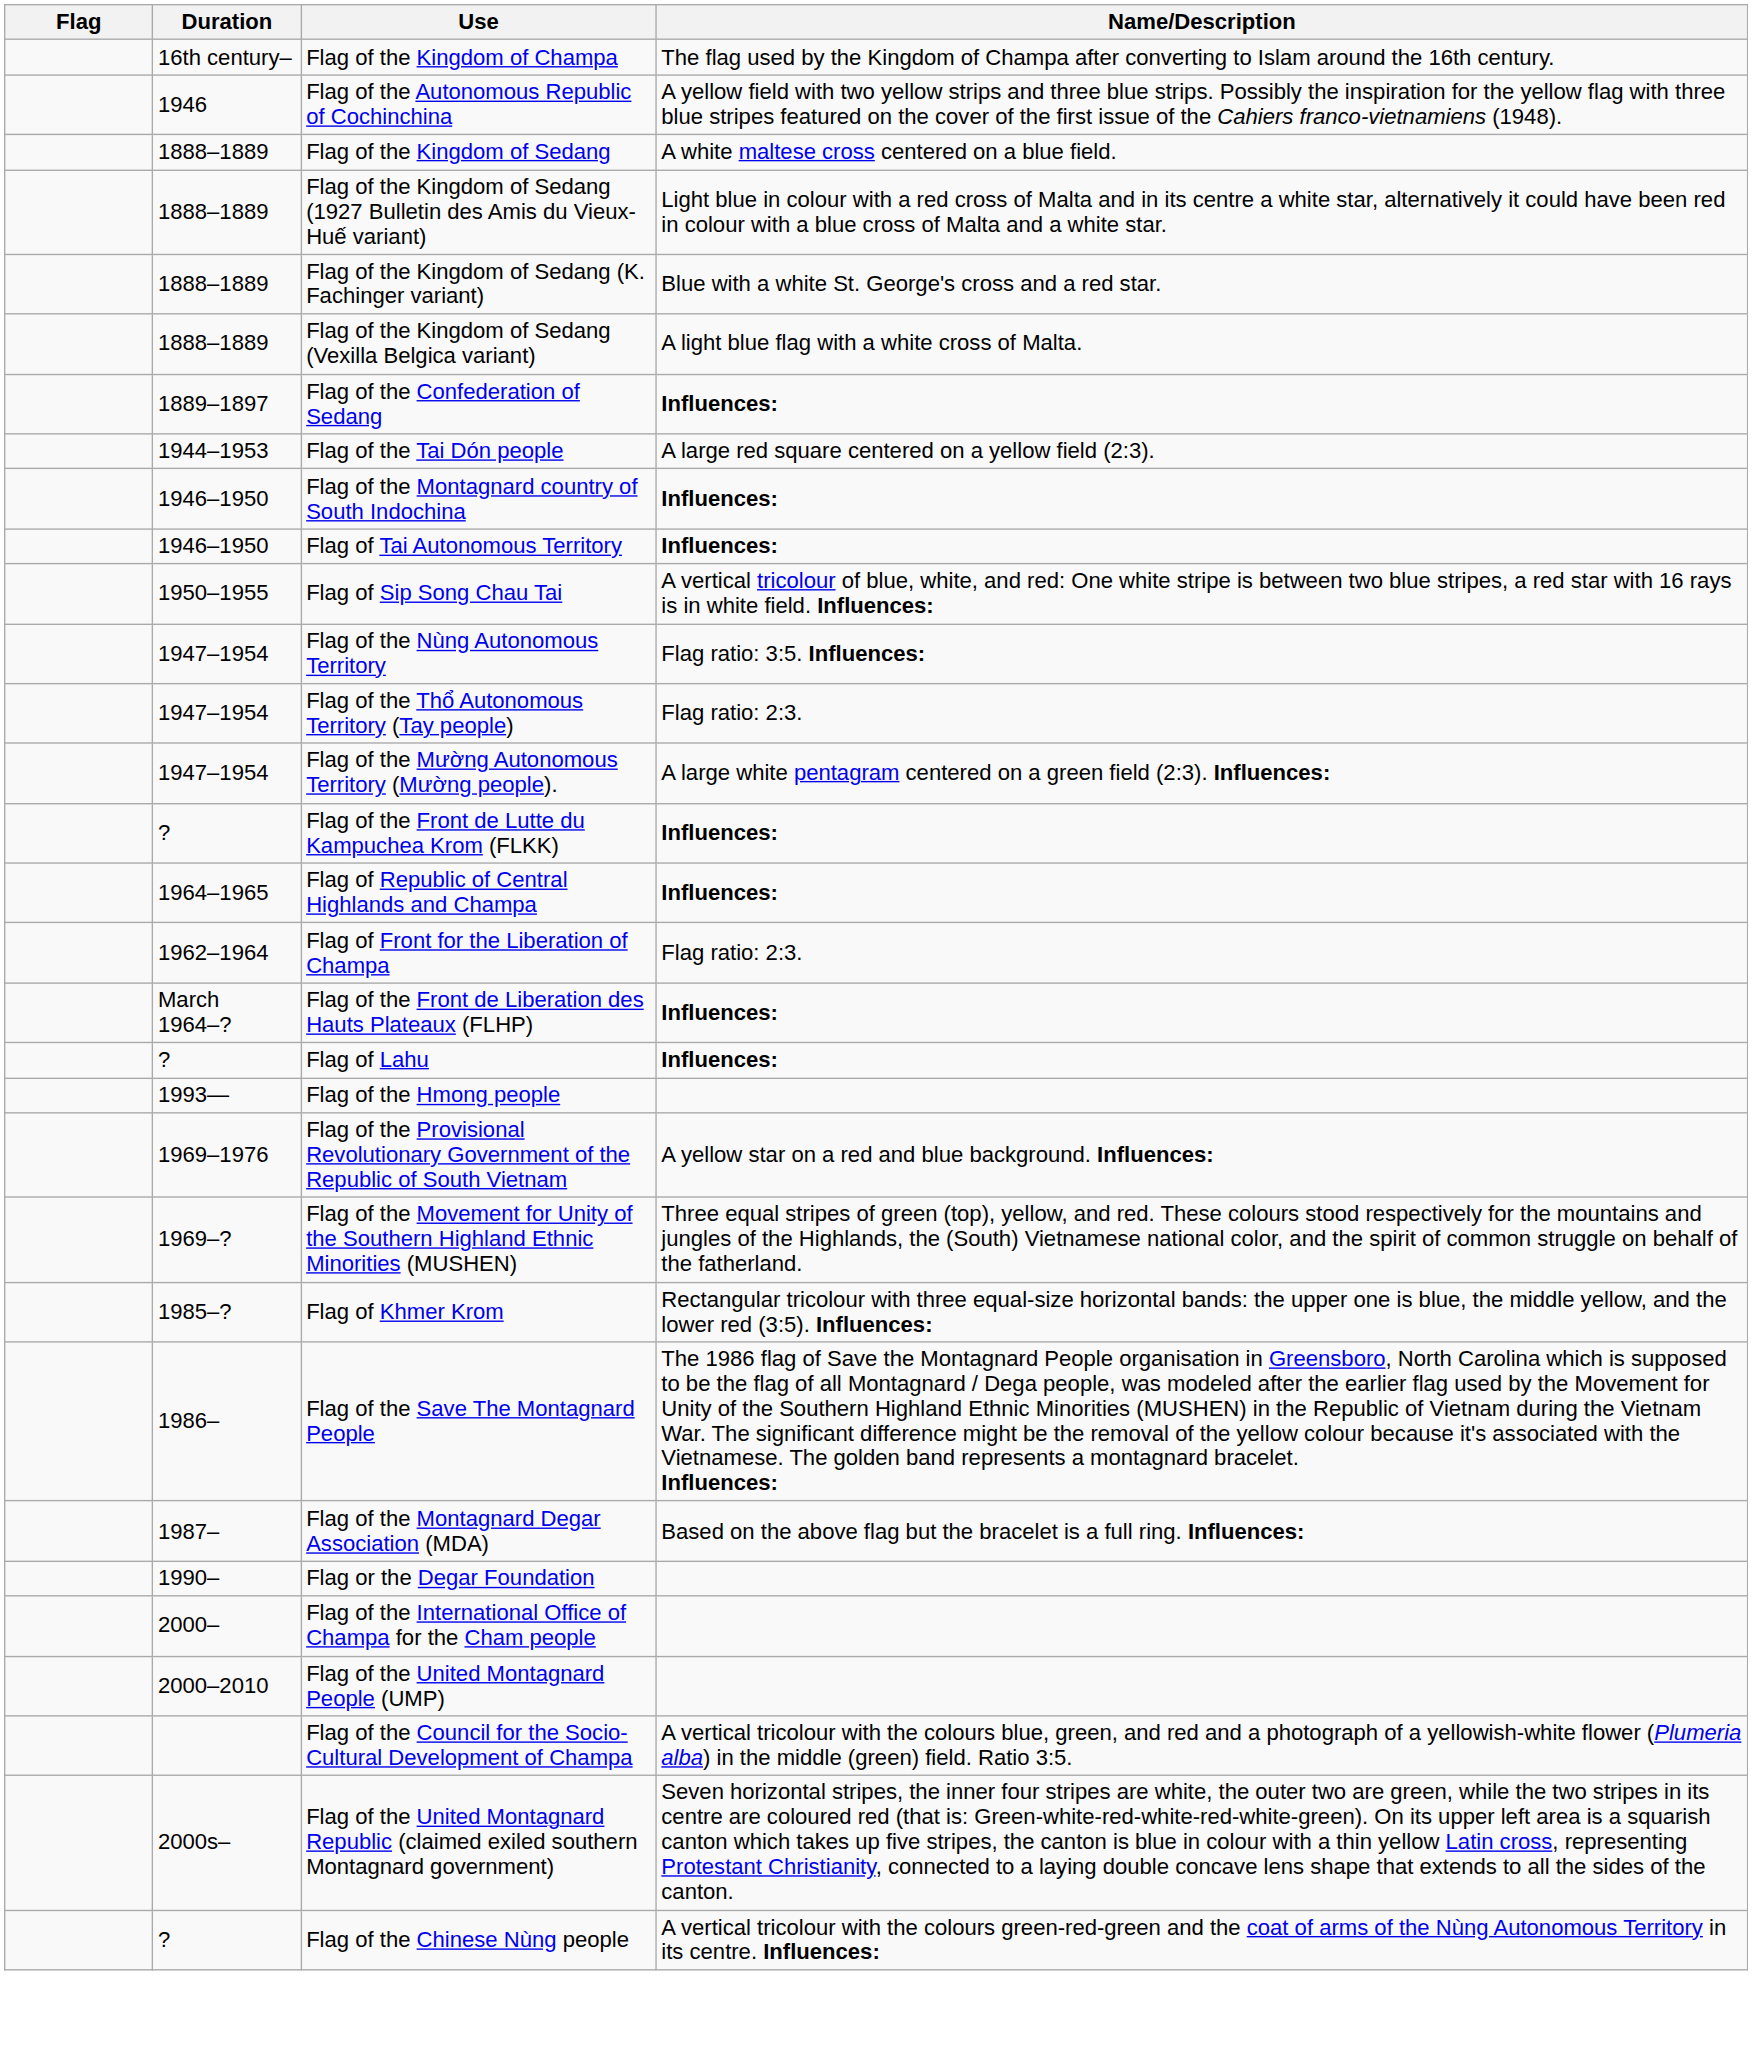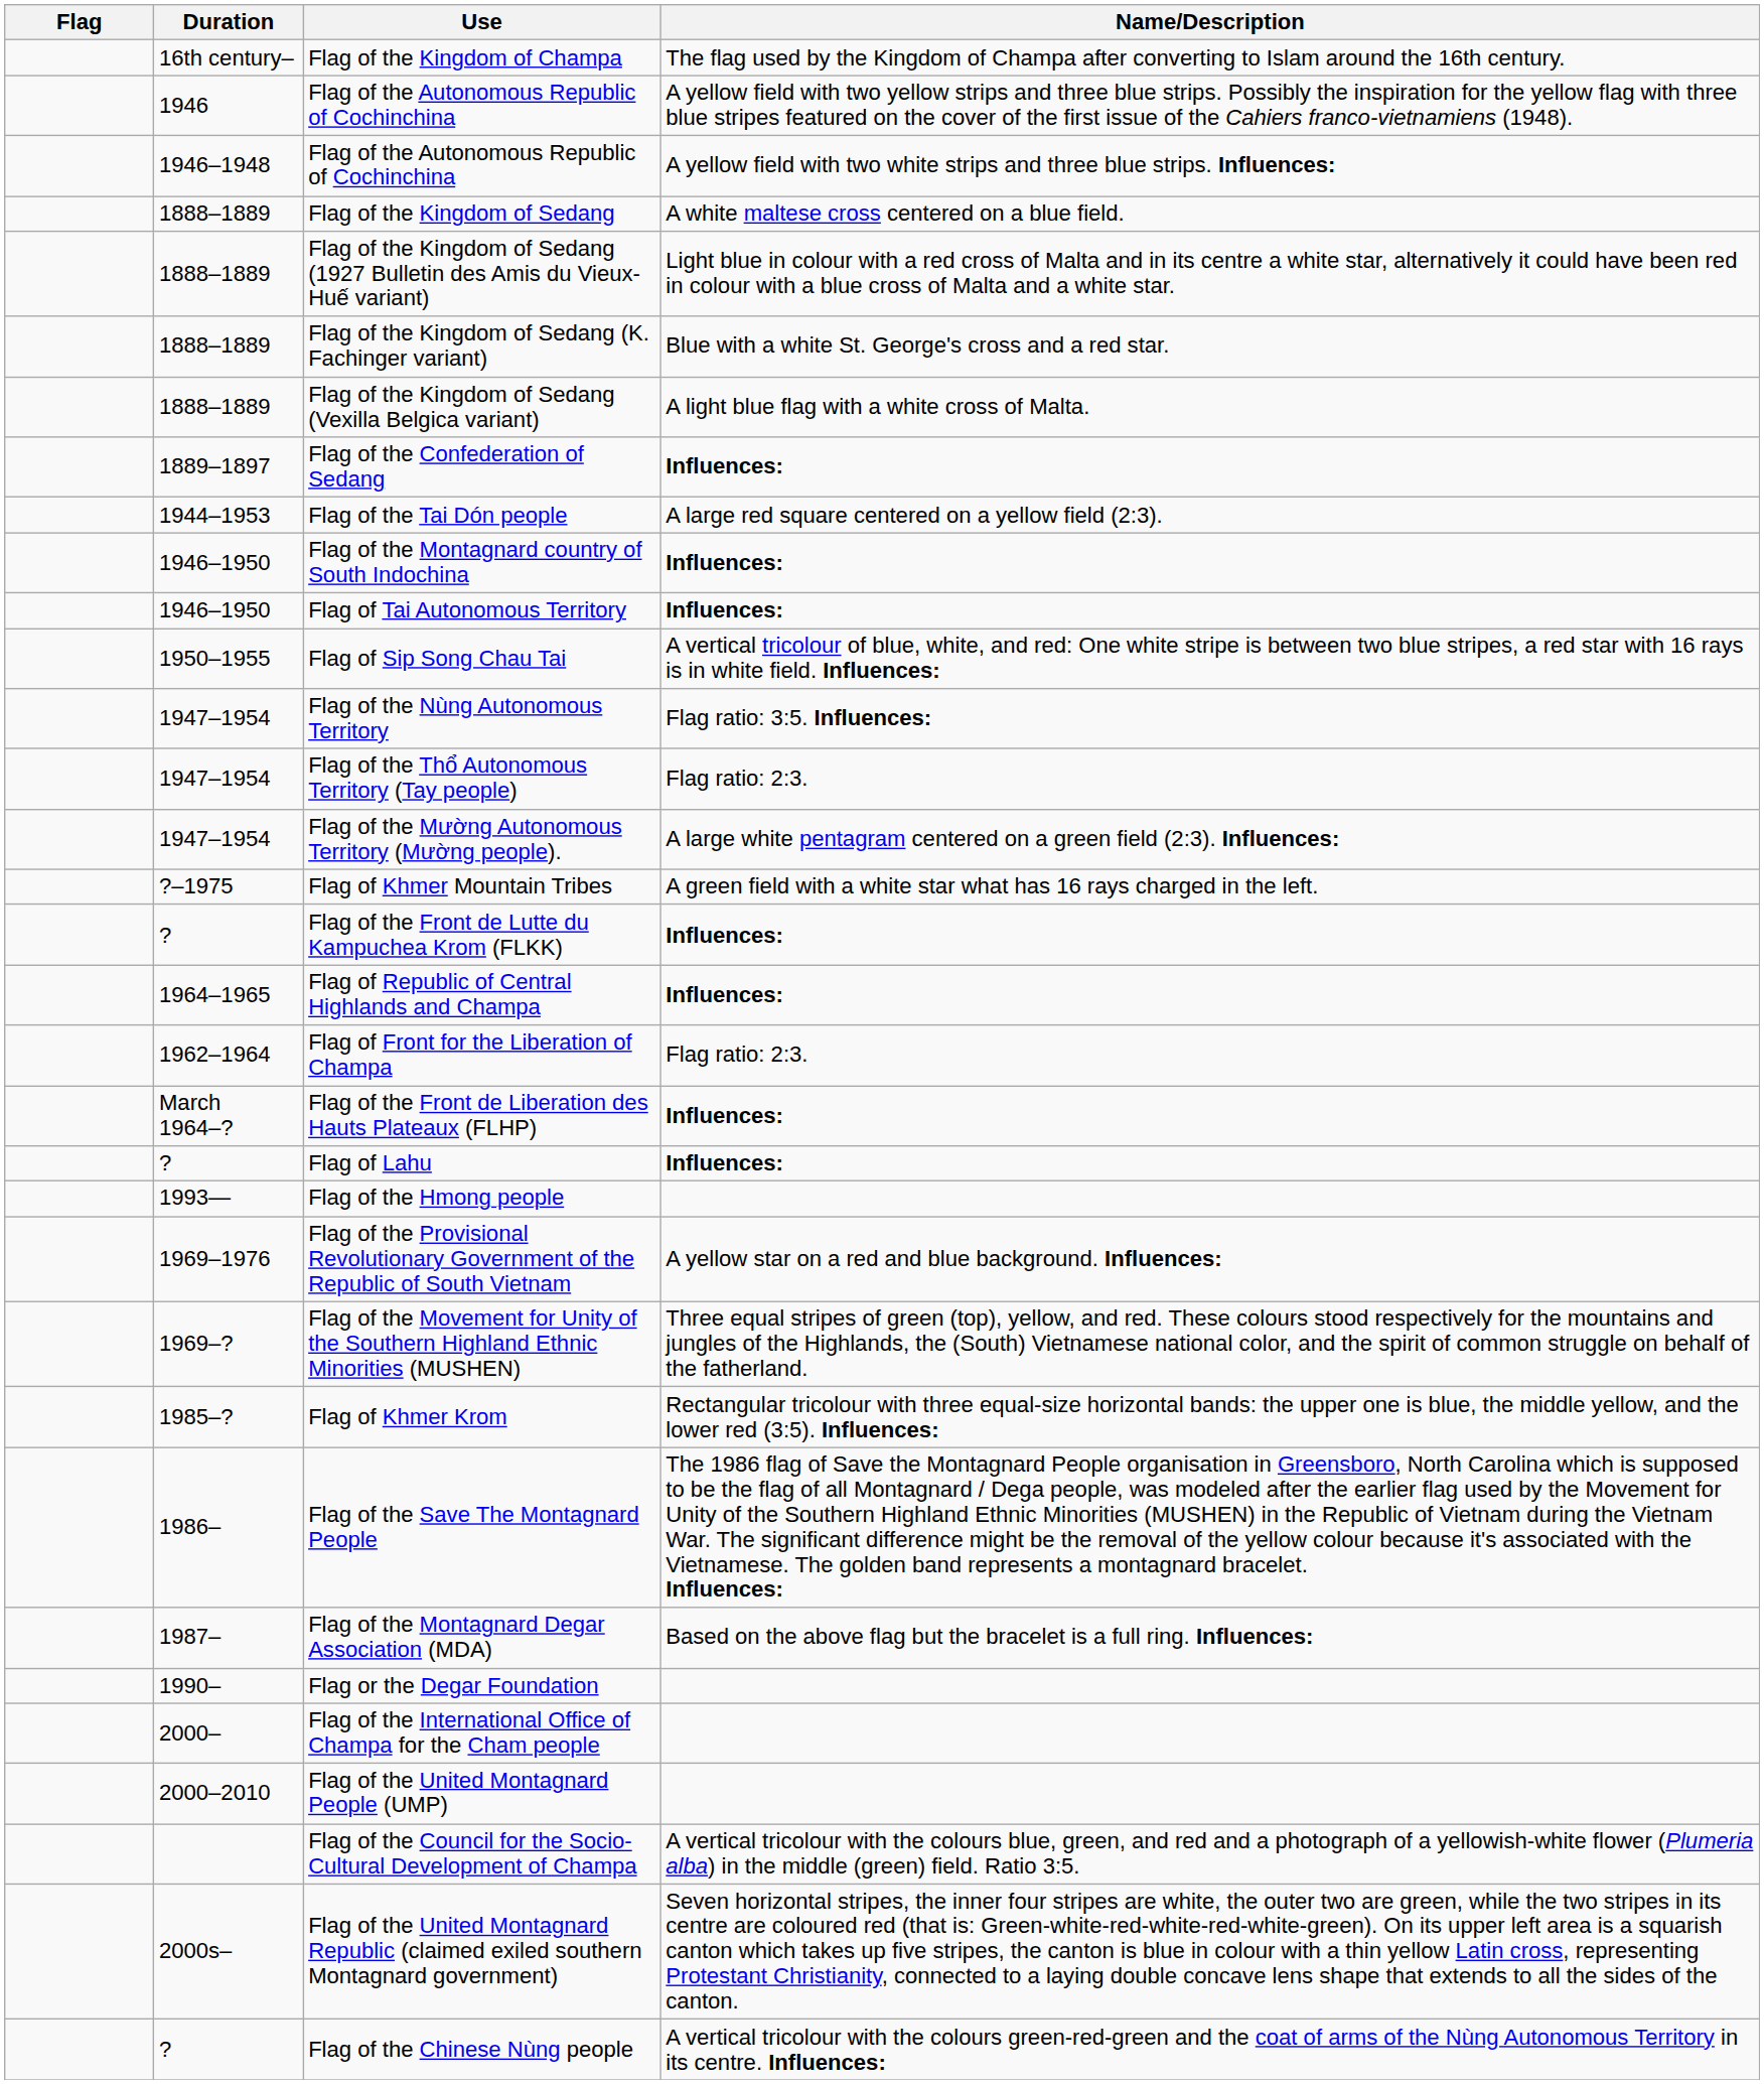+ row: 1946–1948 | Flag of the Autonomous Republic of Cochinchina | A yellow field with two white strips and three blue strips. Influences:
+ row: ?–1975 | Flag of Khmer Mountain Tribes | A green field with a white star what has 16 rays charged in the left.
